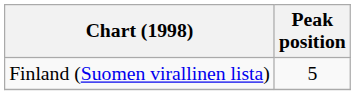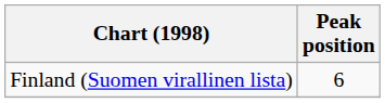Finland (Suomen virallinen lista) | Peak position: 5 -> 6
